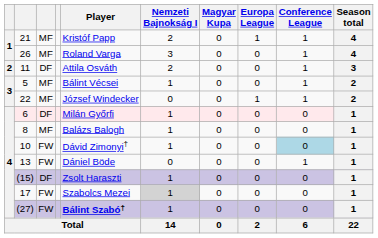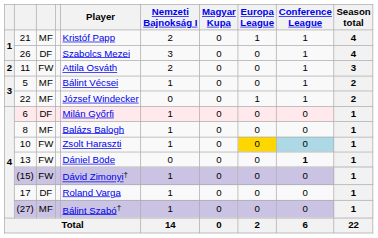26 | column 3: MF -> DF
26 | Player: Roland Varga -> Szabolcs Mezei
11 | column 3: DF -> FW
10 | Player: Dávid Zimonyi† -> Zsolt Haraszti
10 | Europa League: no background -> gold background
13 | Conference League: normal -> bold
(15) | column 3: DF -> FW
(15) | Player: Zsolt Haraszti -> Dávid Zimonyi†
17 | column 3: FW -> DF
17 | Player: Szabolcs Mezei -> Roland Varga
17 | Nemzeti Bajnokság I: lightgrey background -> no background
(27) | column 3: FW -> MF
(27) | Player: bold -> normal
